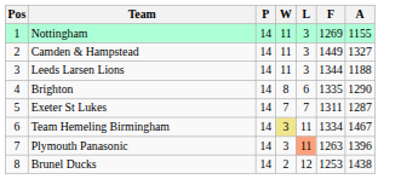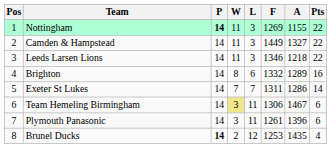+ column: Pts | 22 | 22 | 22 | 16 | 14 | 6 | 6 | 4
Nottingham | P: normal -> bold
Leeds Larsen Lions | F: 1344 -> 1346
Leeds Larsen Lions | A: 1188 -> 1218
Brighton | F: 1335 -> 1332
Brighton | A: 1290 -> 1289
Exeter St Lukes | A: 1287 -> 1286
Team Hemeling Birmingham | F: 1334 -> 1306
Plymouth Panasonic | L: lightsalmon background -> no background
Plymouth Panasonic | F: 1263 -> 1261
Brunel Ducks | P: normal -> bold
Brunel Ducks | A: 1438 -> 1435
